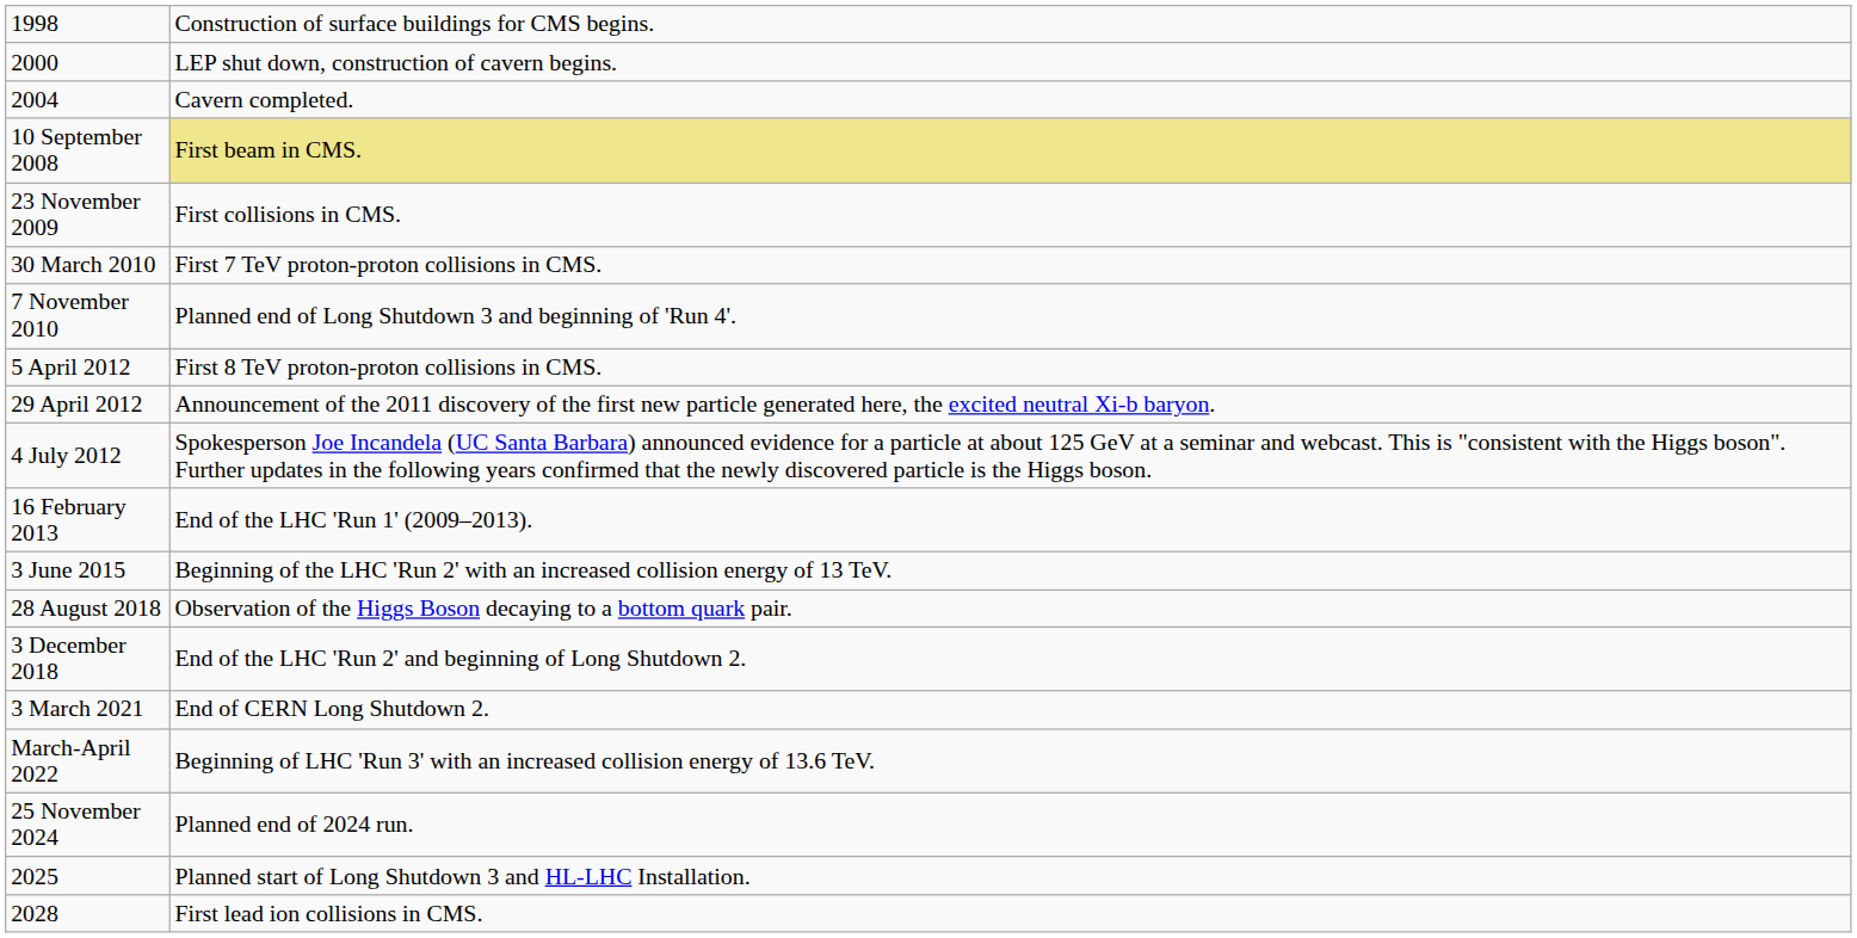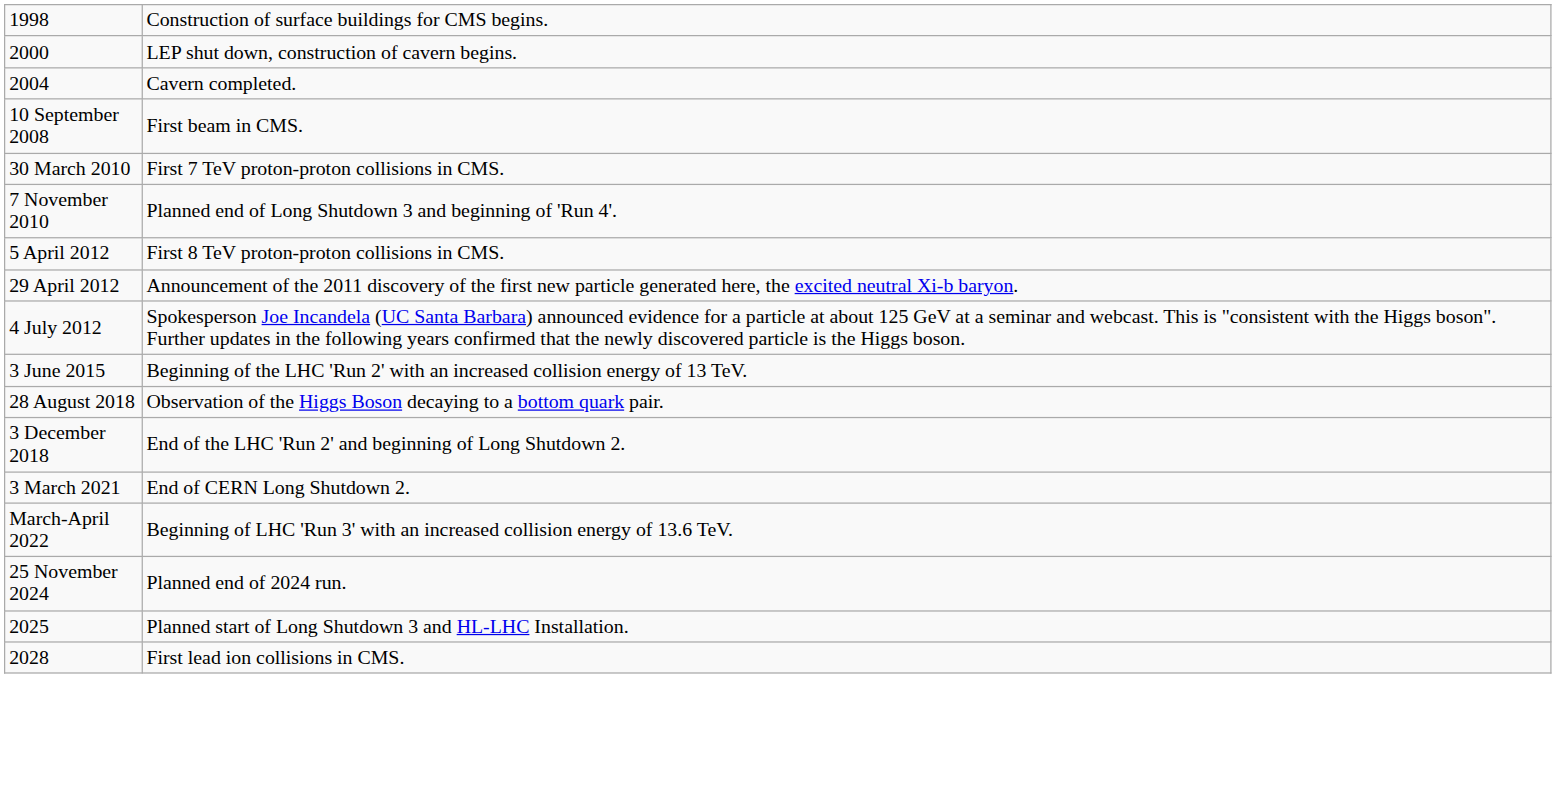10 September 2008 | column 2: khaki background -> no background
- row: 23 November 2009 | First collisions in CMS.
- row: 16 February 2013 | End of the LHC 'Run 1' (2009–2013).
